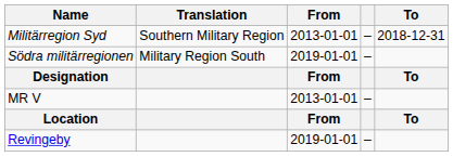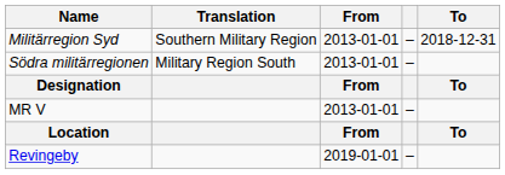Södra militärregionen | From: 2019-01-01 -> 2013-01-01
